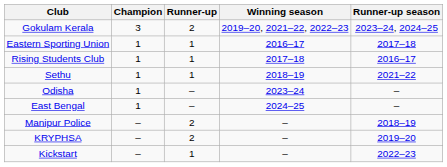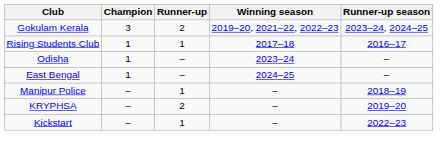- row: Eastern Sporting Union | 1 | 1 | 2016–17 | 2017–18
- row: Sethu | 1 | 1 | 2018–19 | 2021–22
Manipur Police | Runner-up: 2 -> 1
